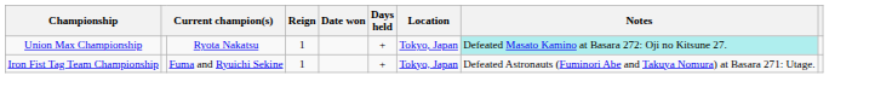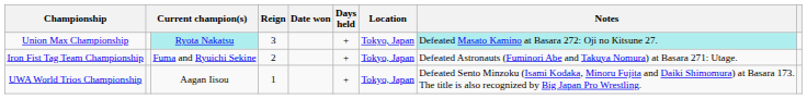Union Max Championship | column 3: no background -> paleturquoise background
Union Max Championship | Reign: 1 -> 3
Iron Fist Tag Team Championship | Reign: 1 -> 2
+ row: UWA World Trios Championship | Aagan Iisou | 1 | + | Tokyo, Japan | Defeated Sento Minzoku (Isami Kodaka, Minoru Fujita and Daiki Shimomura) at Basara 173. The title is also recognized by Big Japan Pro Wrestling.
